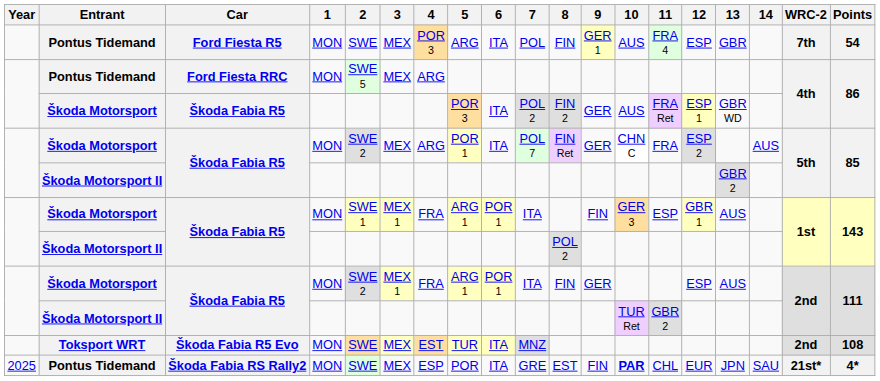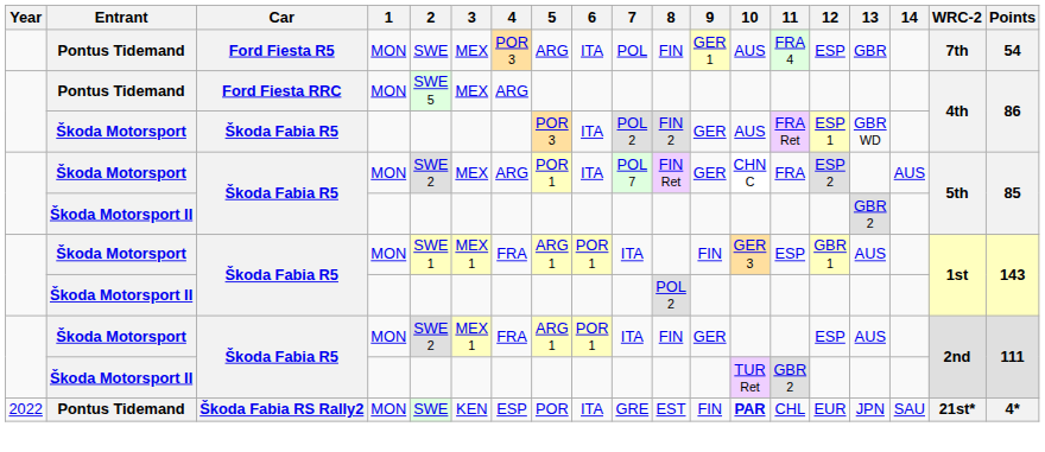- row: Toksport WRT | Škoda Fabia R5 Evo | MON | SWE | MEX | EST | TUR | ITA | MNZ | 2nd | 108
Škoda Fabia RS Rally2 | Year: 2025 -> 2022
Škoda Fabia RS Rally2 | 3: MEX -> KEN
